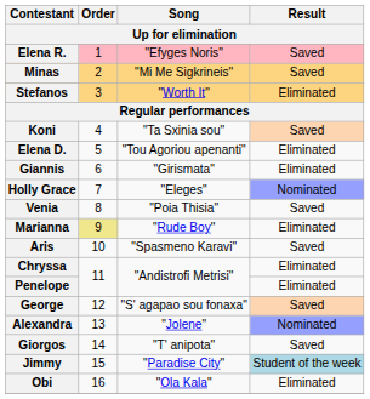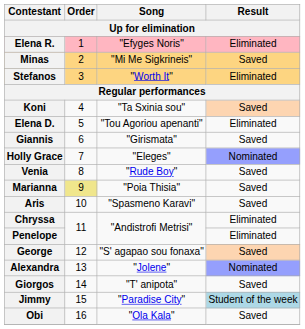Elena R. | Result: Saved -> Eliminated
Giannis | Result: Eliminated -> Saved
Venia | Song: "Poia Thisia" -> "Rude Boy"
Marianna | Song: "Rude Boy" -> "Poia Thisia"
Marianna | Result: Eliminated -> Saved
Obi | Result: Eliminated -> Saved
